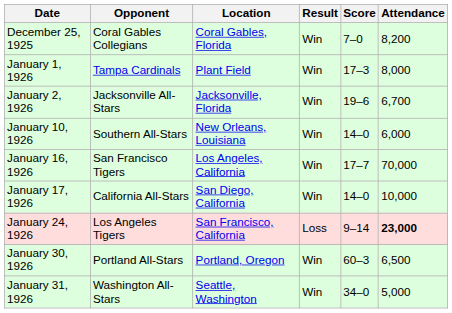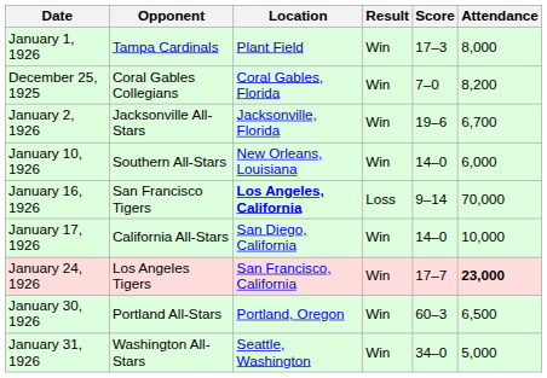rows swapped: December 25, 1925 <-> January 1, 1926
January 16, 1926 | Location: normal -> bold
January 16, 1926 | Result: Win -> Loss
January 16, 1926 | Score: 17–7 -> 9–14
January 24, 1926 | Result: Loss -> Win
January 24, 1926 | Score: 9–14 -> 17–7
